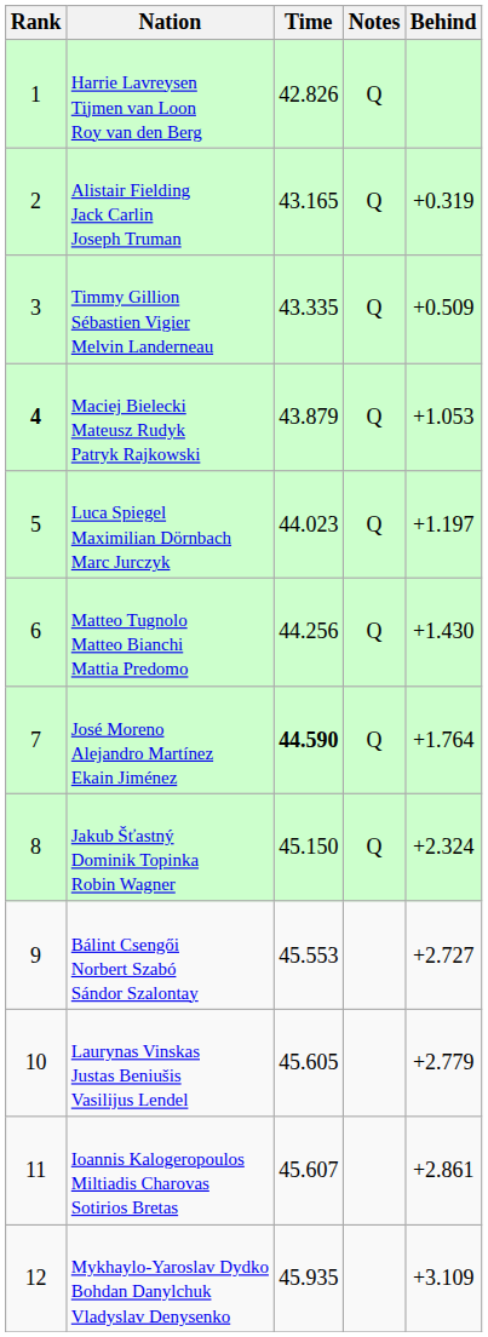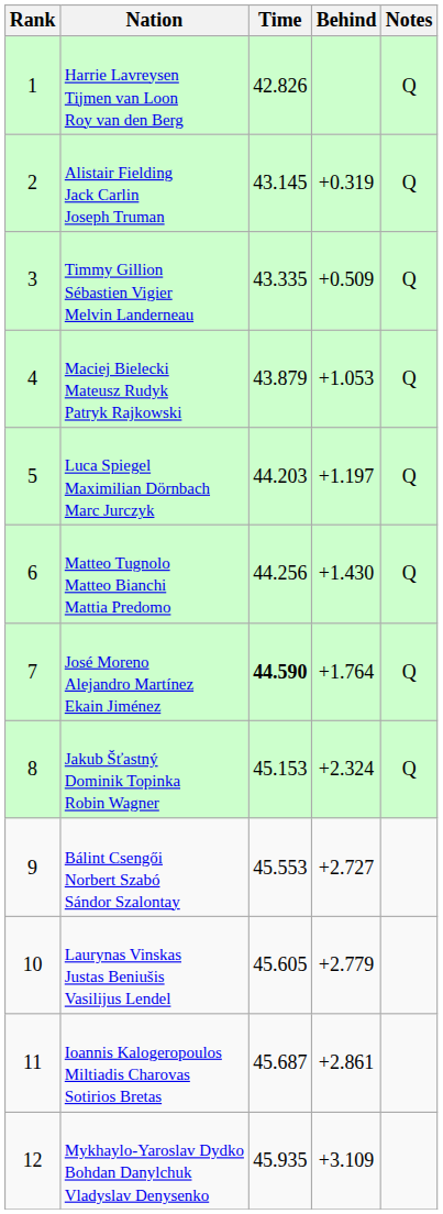columns swapped: Behind <-> Notes
Alistair Fielding Jack Carlin Joseph Truman | Time: 43.165 -> 43.145
Maciej Bielecki Mateusz Rudyk Patryk Rajkowski | Rank: bold -> normal
Luca Spiegel Maximilian Dörnbach Marc Jurczyk | Time: 44.023 -> 44.203
Jakub Šťastný Dominik Topinka Robin Wagner | Time: 45.150 -> 45.153
Ioannis Kalogeropoulos Miltiadis Charovas Sotirios Bretas | Time: 45.607 -> 45.687
